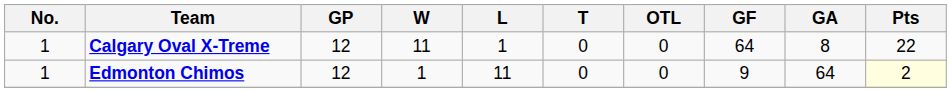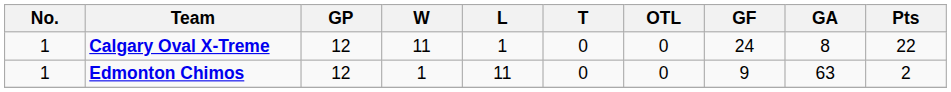Calgary Oval X-Treme | GF: 64 -> 24
Edmonton Chimos | GA: 64 -> 63
Edmonton Chimos | Pts: lightyellow background -> no background
